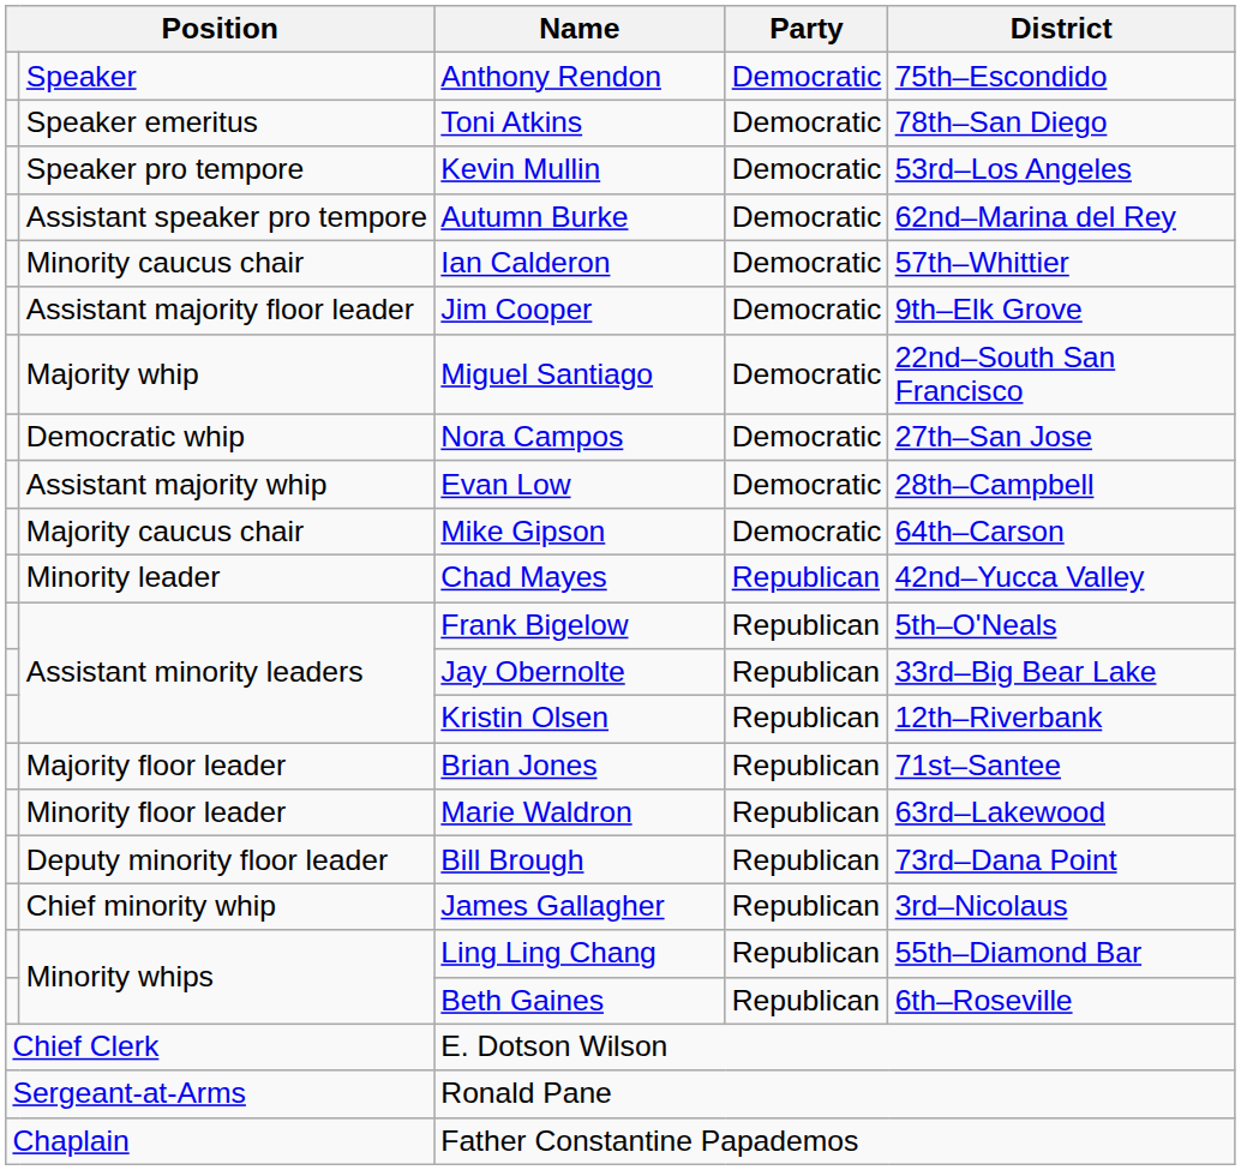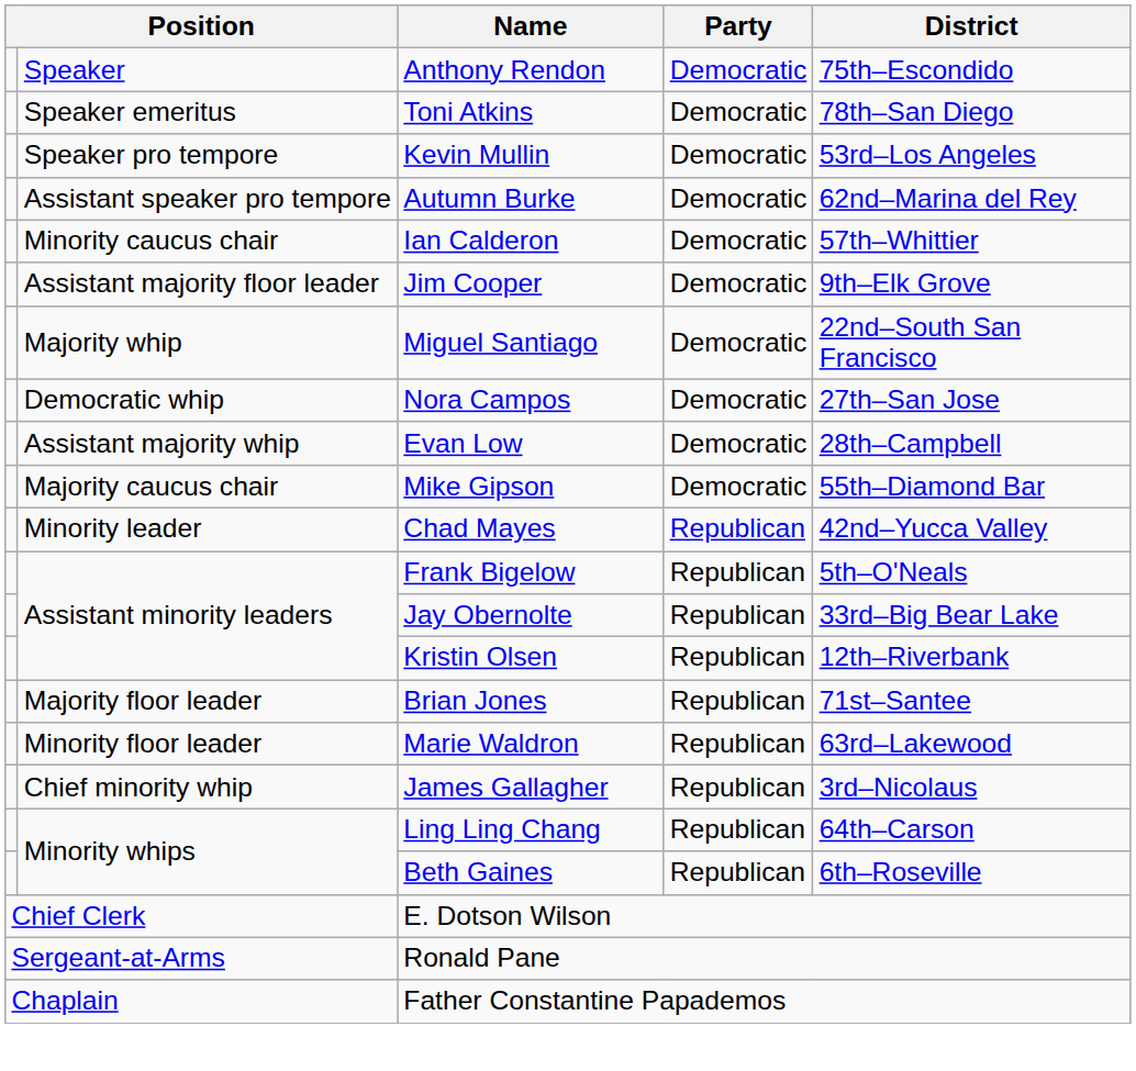Mike Gipson | District: 64th–Carson -> 55th–Diamond Bar
- row: Deputy minority floor leader | Bill Brough | Republican | 73rd–Dana Point
Ling Ling Chang | District: 55th–Diamond Bar -> 64th–Carson
